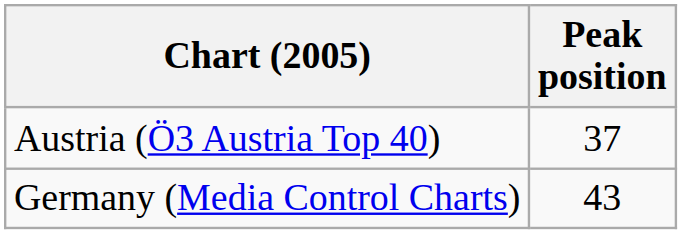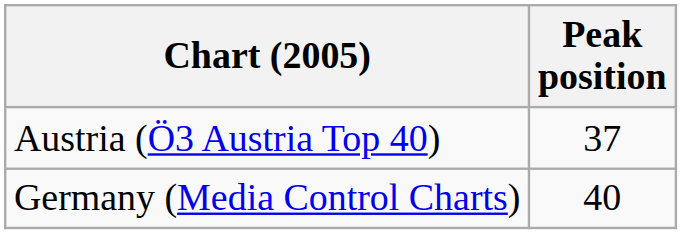Germany (Media Control Charts) | Peak position: 43 -> 40
